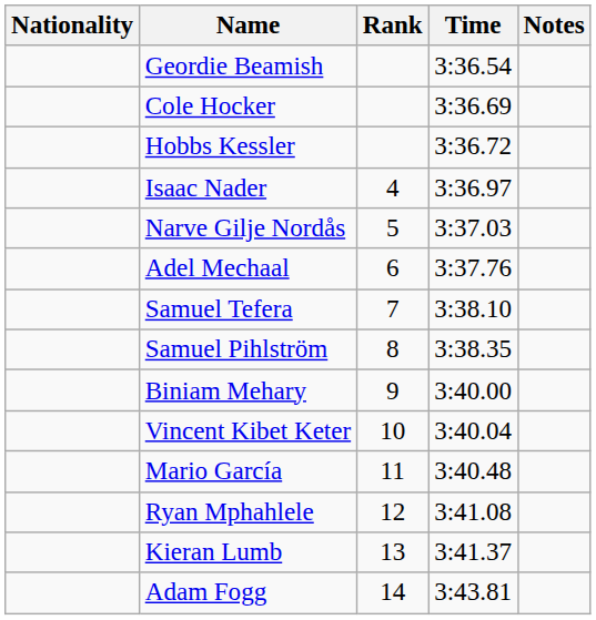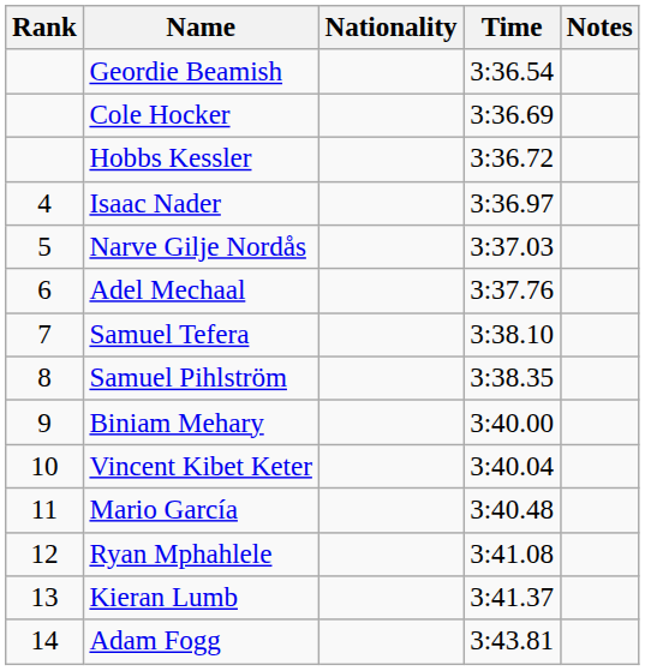columns swapped: Rank <-> Nationality
